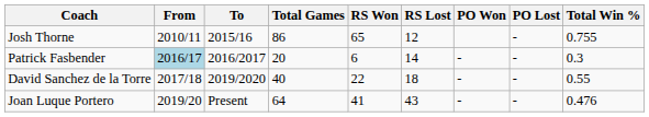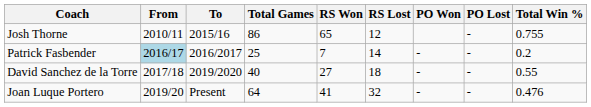Patrick Fasbender | Total Games: 20 -> 25
Patrick Fasbender | RS Won: 6 -> 7
Patrick Fasbender | Total Win %: 0.3 -> 0.2
David Sanchez de la Torre | RS Won: 22 -> 27
Joan Luque Portero | RS Lost: 43 -> 32
